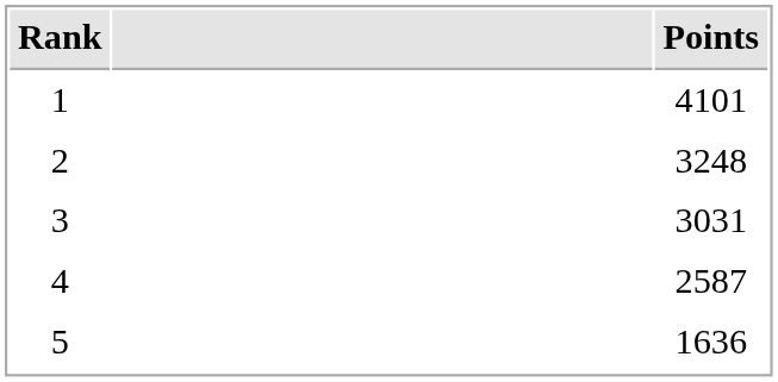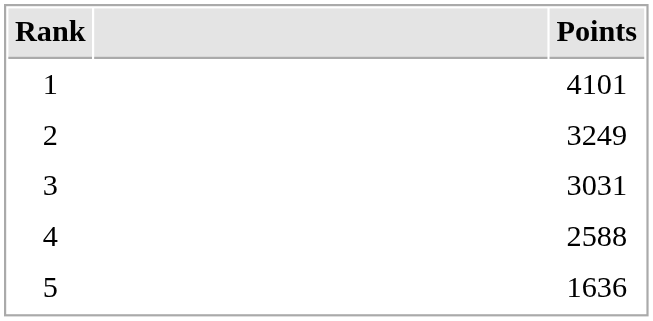2 | Points: 3248 -> 3249
4 | Points: 2587 -> 2588
